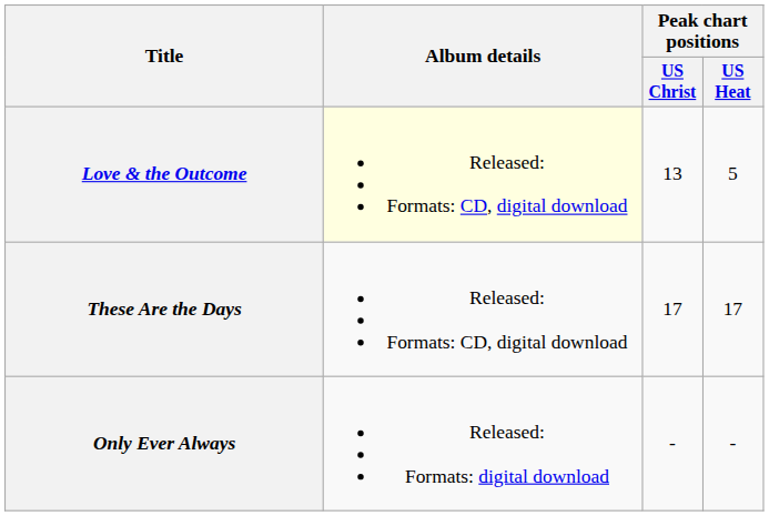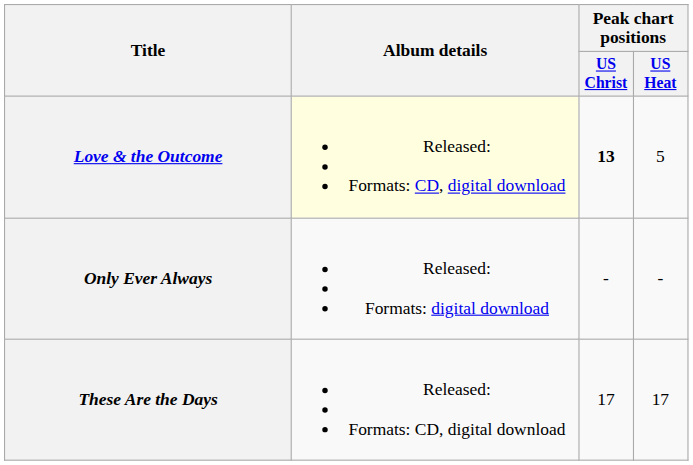Love & the Outcome | Peak chart positions / US Christ: normal -> bold
rows swapped: These Are the Days <-> Only Ever Always
